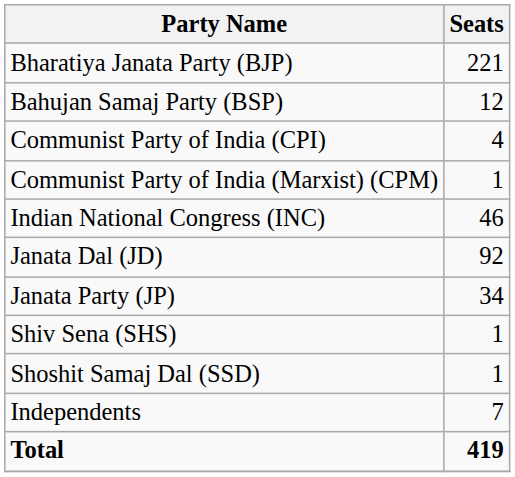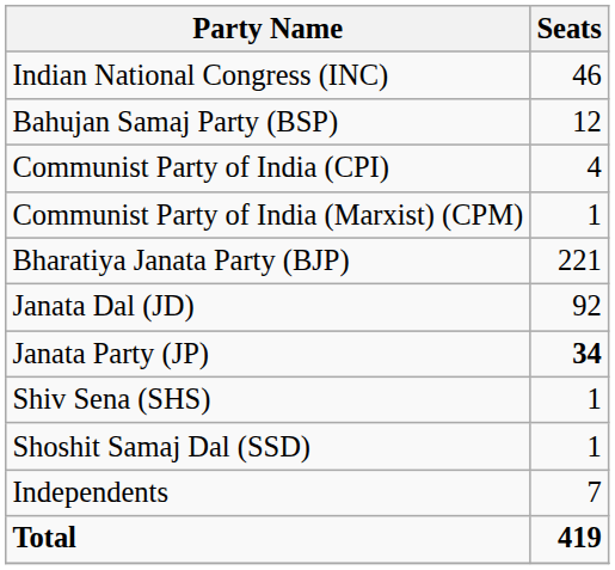rows swapped: Bharatiya Janata Party (BJP) <-> Indian National Congress (INC)
Janata Party (JP) | Seats: normal -> bold
